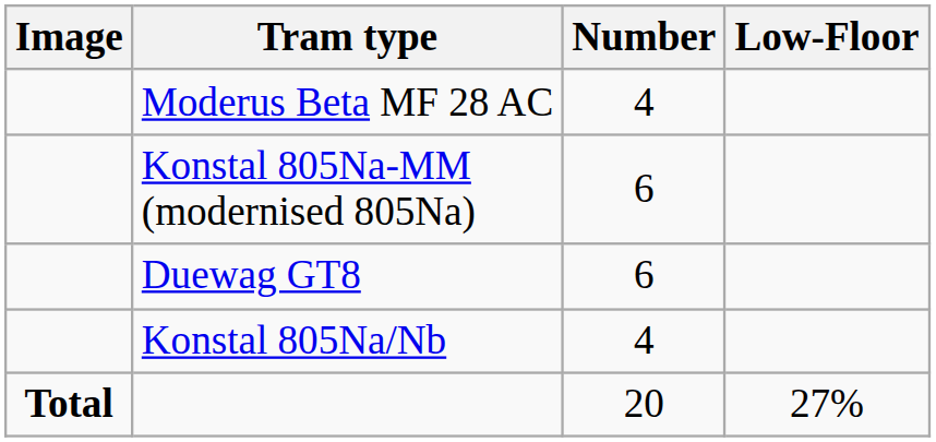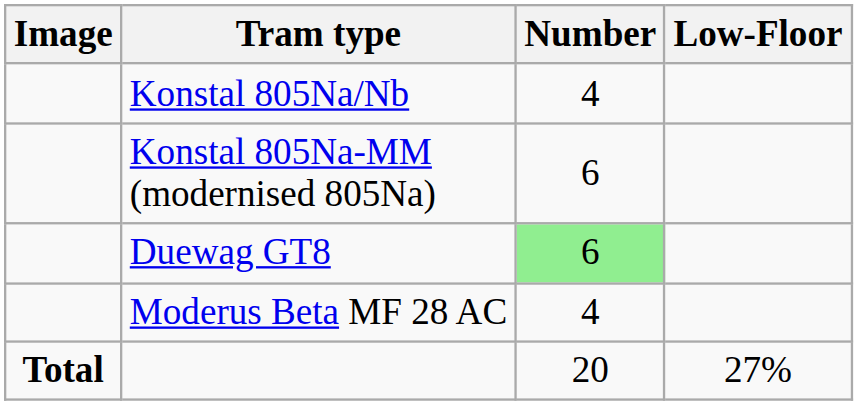rows swapped: Konstal 805Na/Nb <-> Moderus Beta MF 28 AC
Duewag GT8 | Number: no background -> lightgreen background
